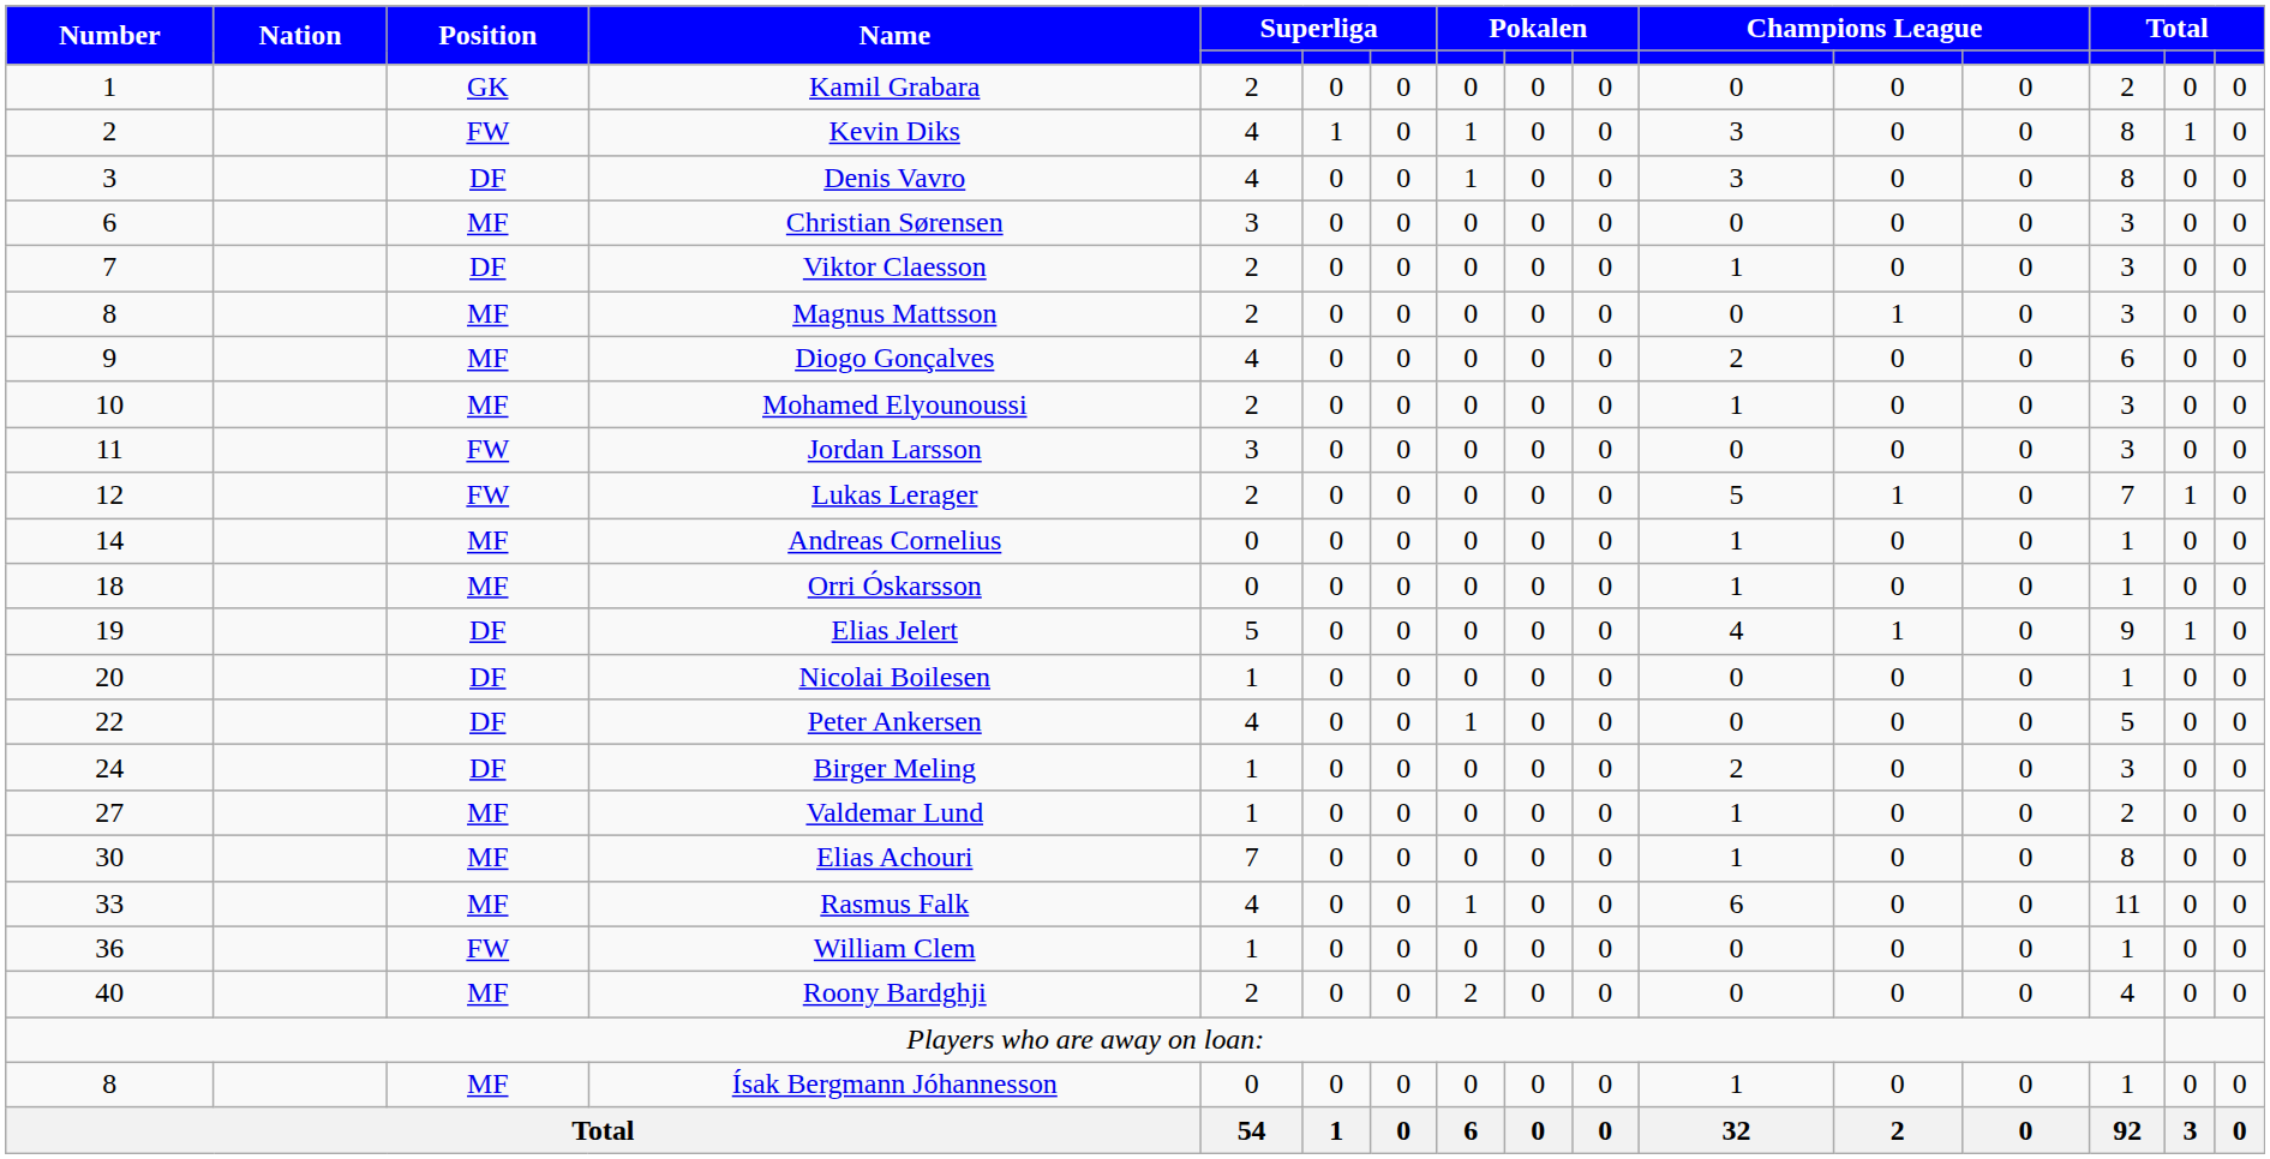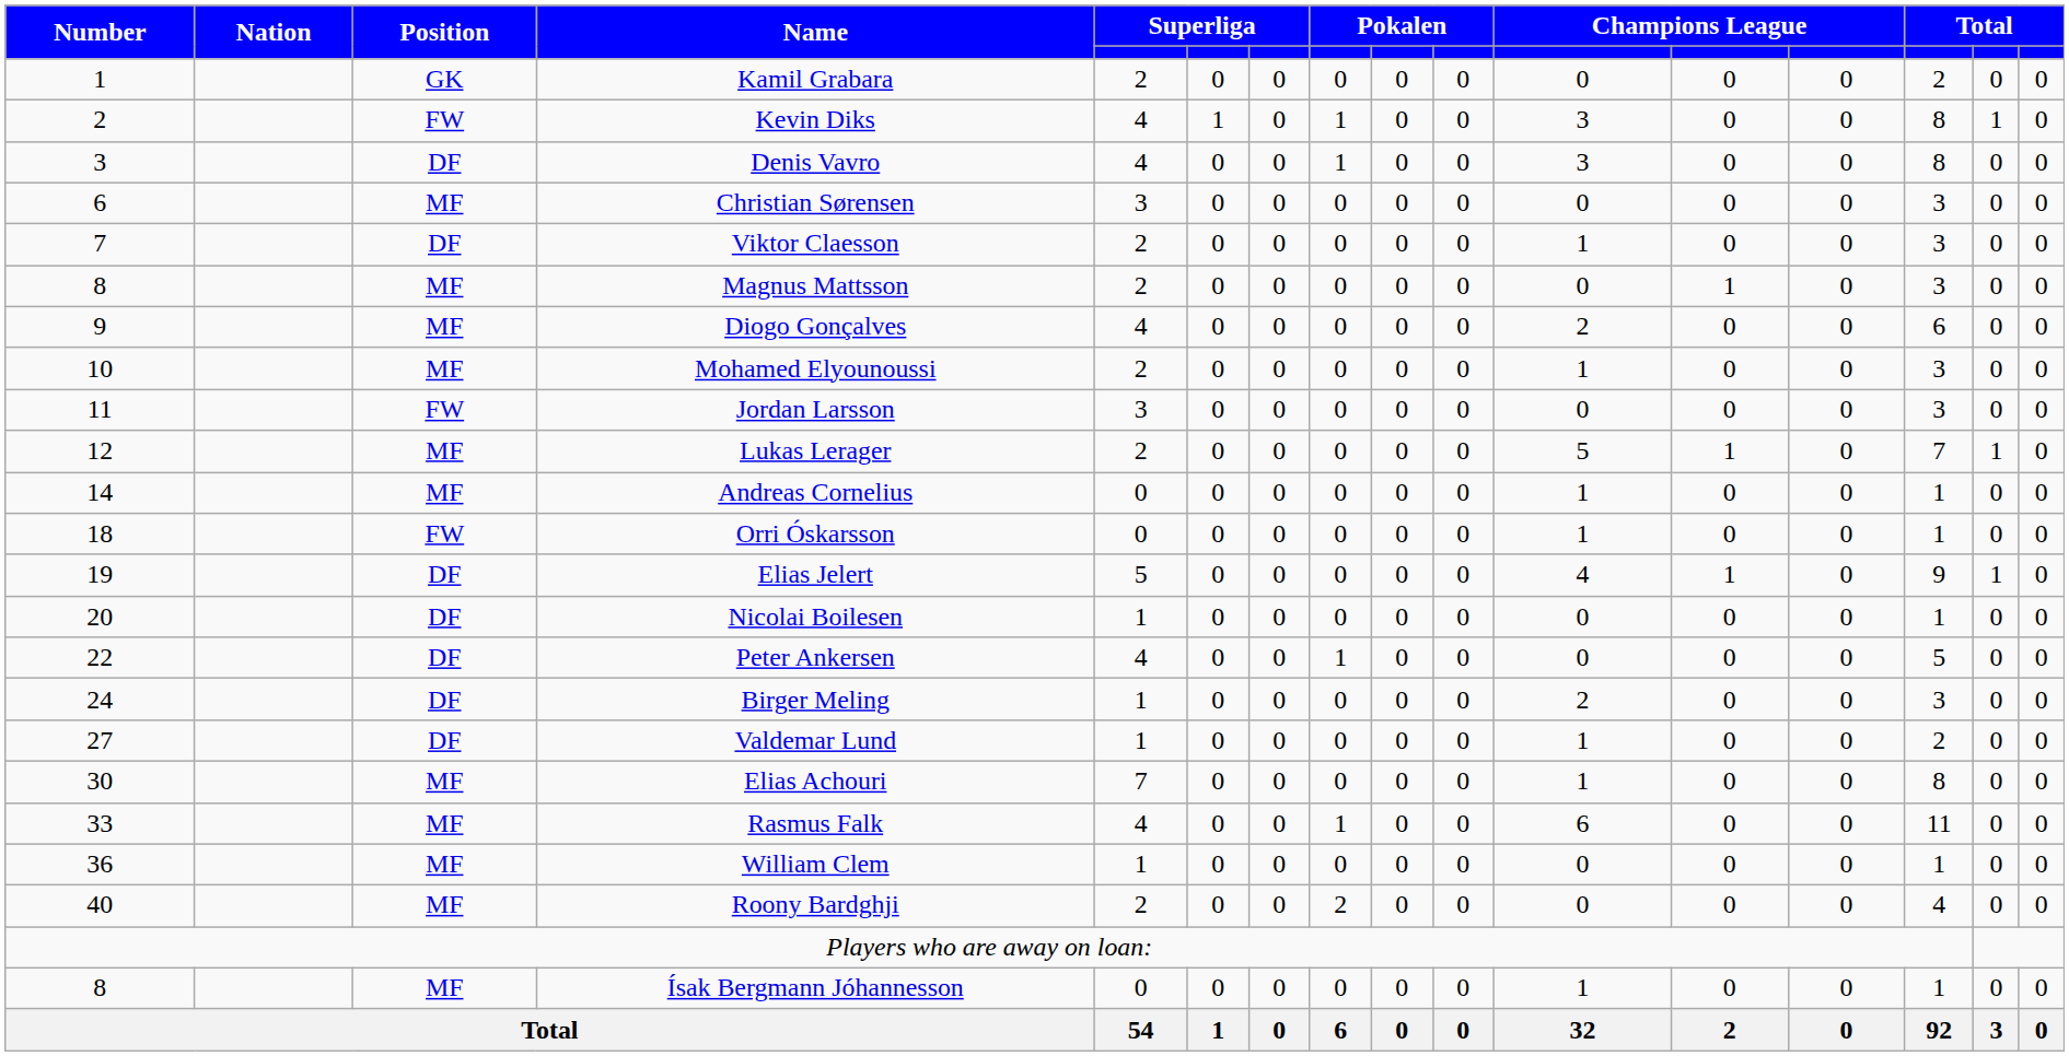Lukas Lerager | Position: FW -> MF
Orri Óskarsson | Position: MF -> FW
Valdemar Lund | Position: MF -> DF
William Clem | Position: FW -> MF
